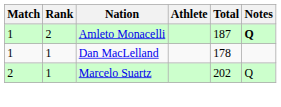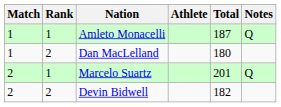Amleto Monacelli | Rank: 2 -> 1
Amleto Monacelli | Notes: bold -> normal
Dan MacLelland | Rank: 1 -> 2
Dan MacLelland | Total: 178 -> 180
Marcelo Suartz | Total: 202 -> 201
+ row: 2 | 2 | Devin Bidwell | 182
